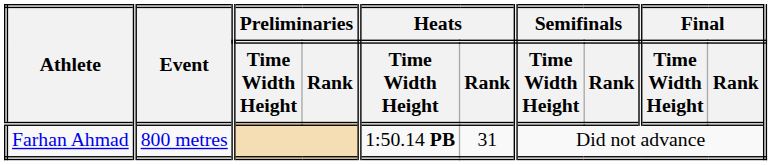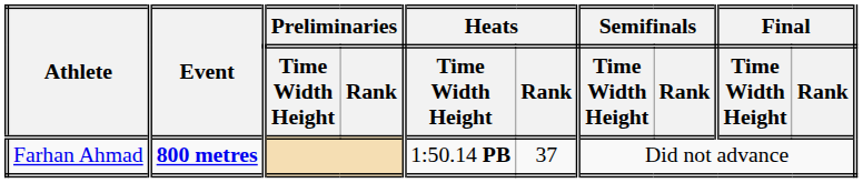Farhan Ahmad | Event: normal -> bold
Farhan Ahmad | Heats / Rank: 31 -> 37
